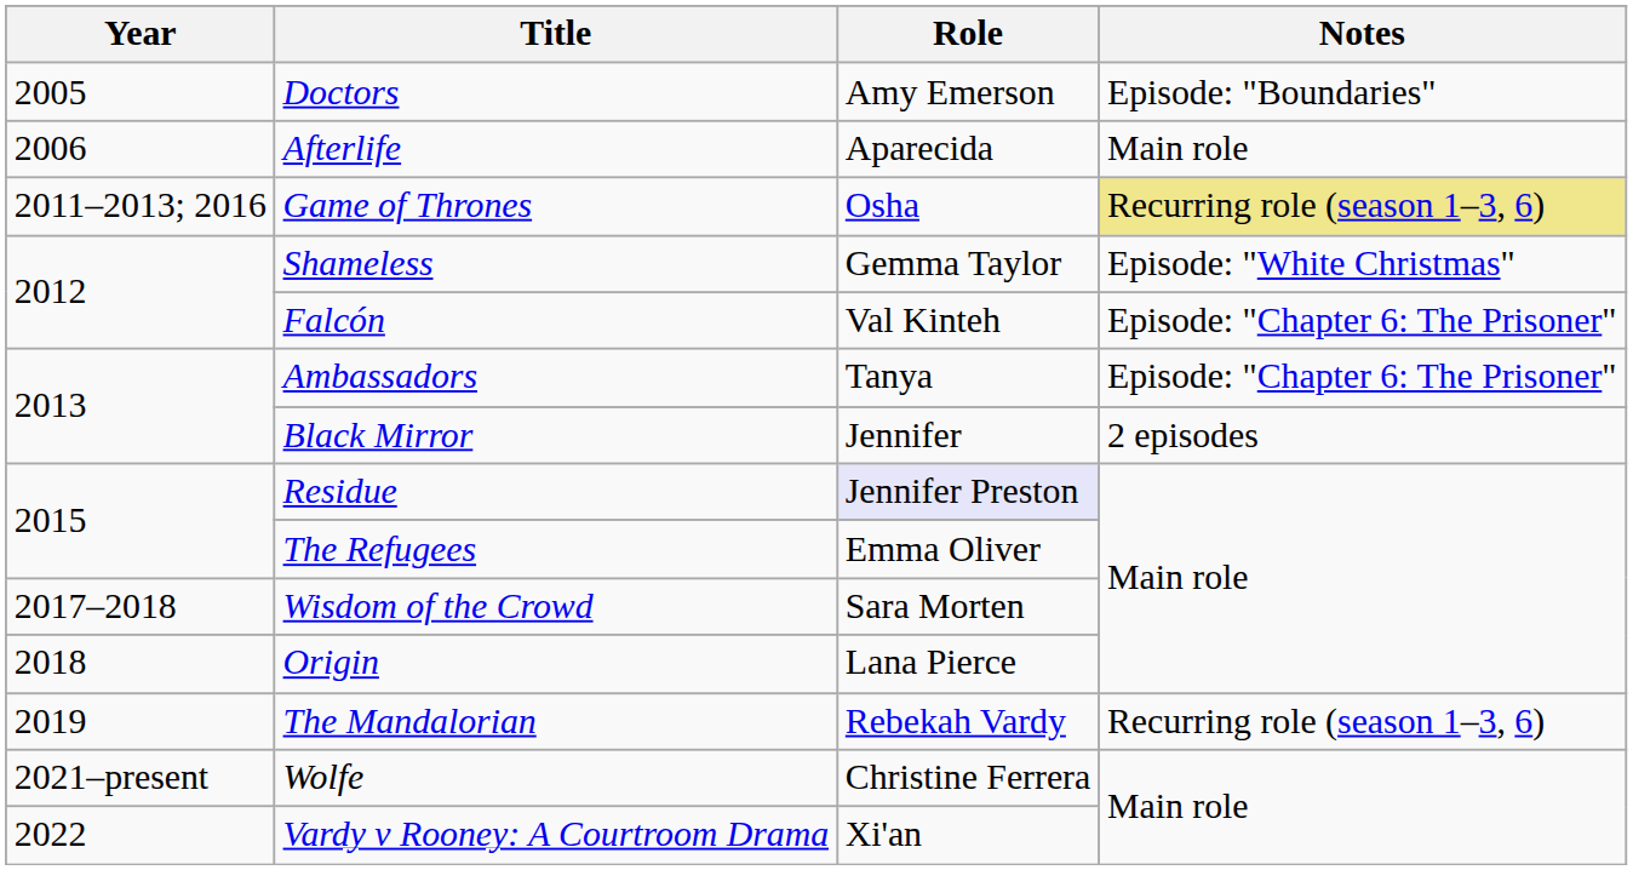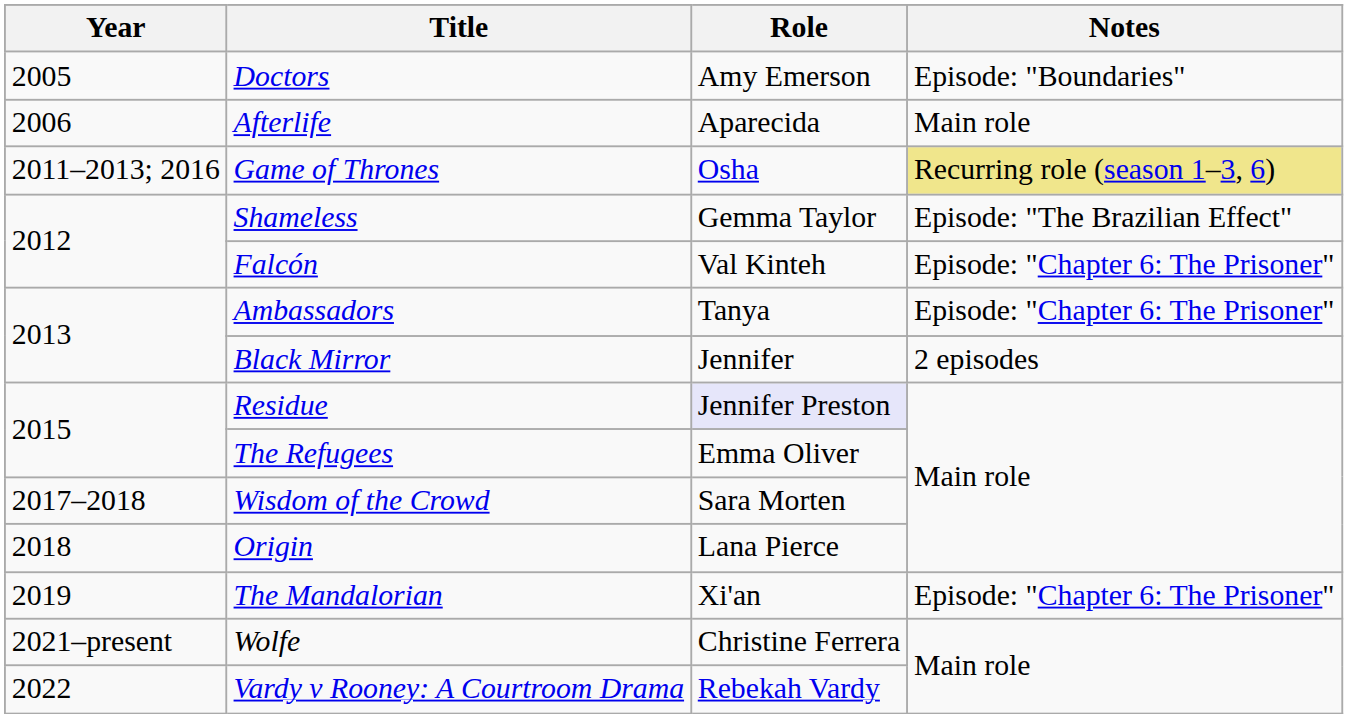Shameless | Notes: Episode: "White Christmas" -> Episode: "The Brazilian Effect"
The Mandalorian | Role: Rebekah Vardy -> Xi'an
The Mandalorian | Notes: Recurring role (season 1–3, 6) -> Episode: "Chapter 6: The Prisoner"
Vardy v Rooney: A Courtroom Drama | Role: Xi'an -> Rebekah Vardy
